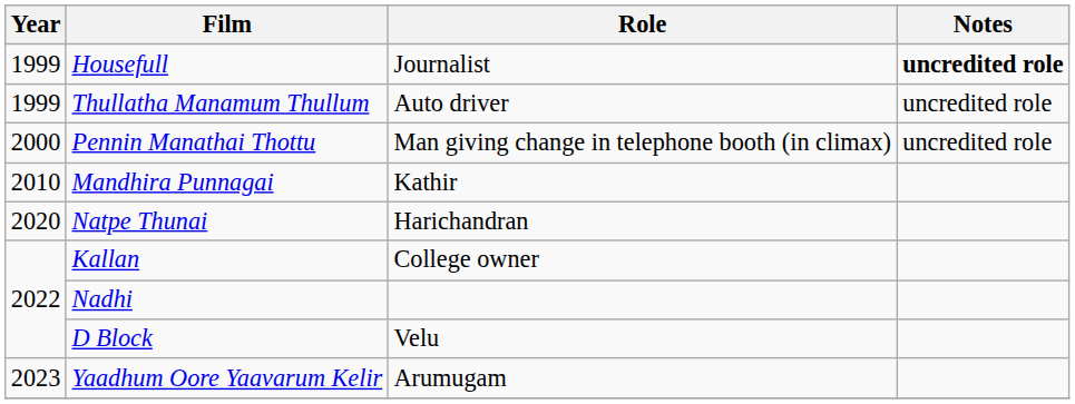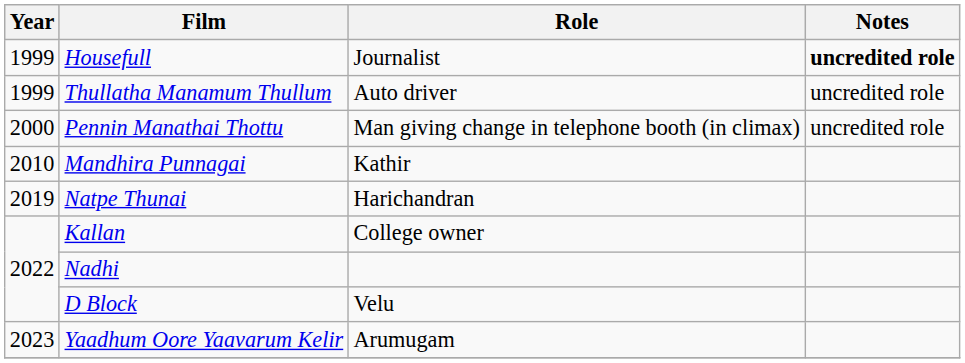Natpe Thunai | Year: 2020 -> 2019
